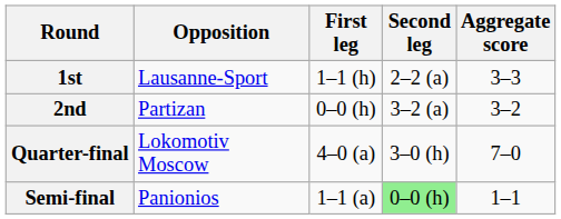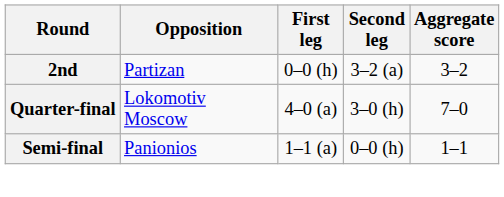- row: 1st | Lausanne-Sport | 1–1 (h) | 2–2 (a) | 3–3
Semi-final | Second leg: lightgreen background -> no background
